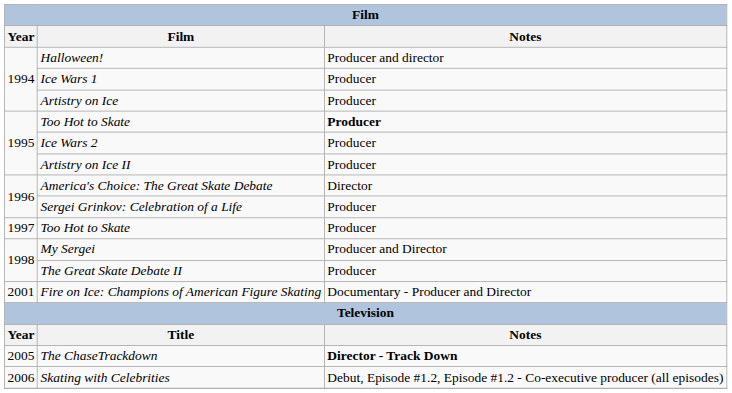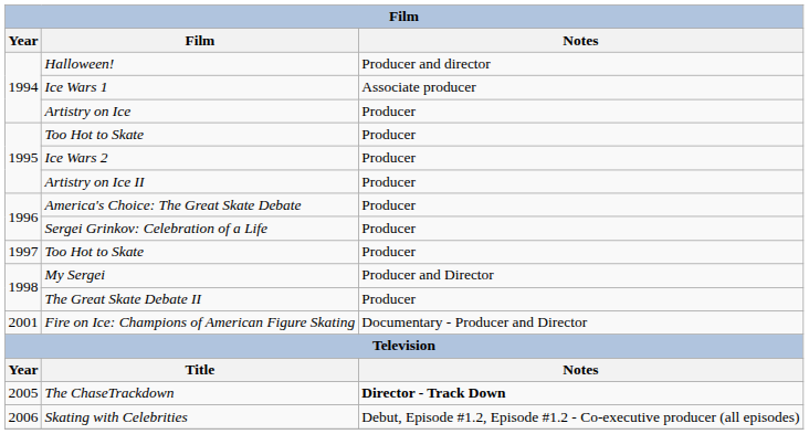Ice Wars 1 | Notes: Producer -> Associate producer
1995 / Too Hot to Skate | Notes: bold -> normal
America's Choice: The Great Skate Debate | Notes: Director -> Producer
